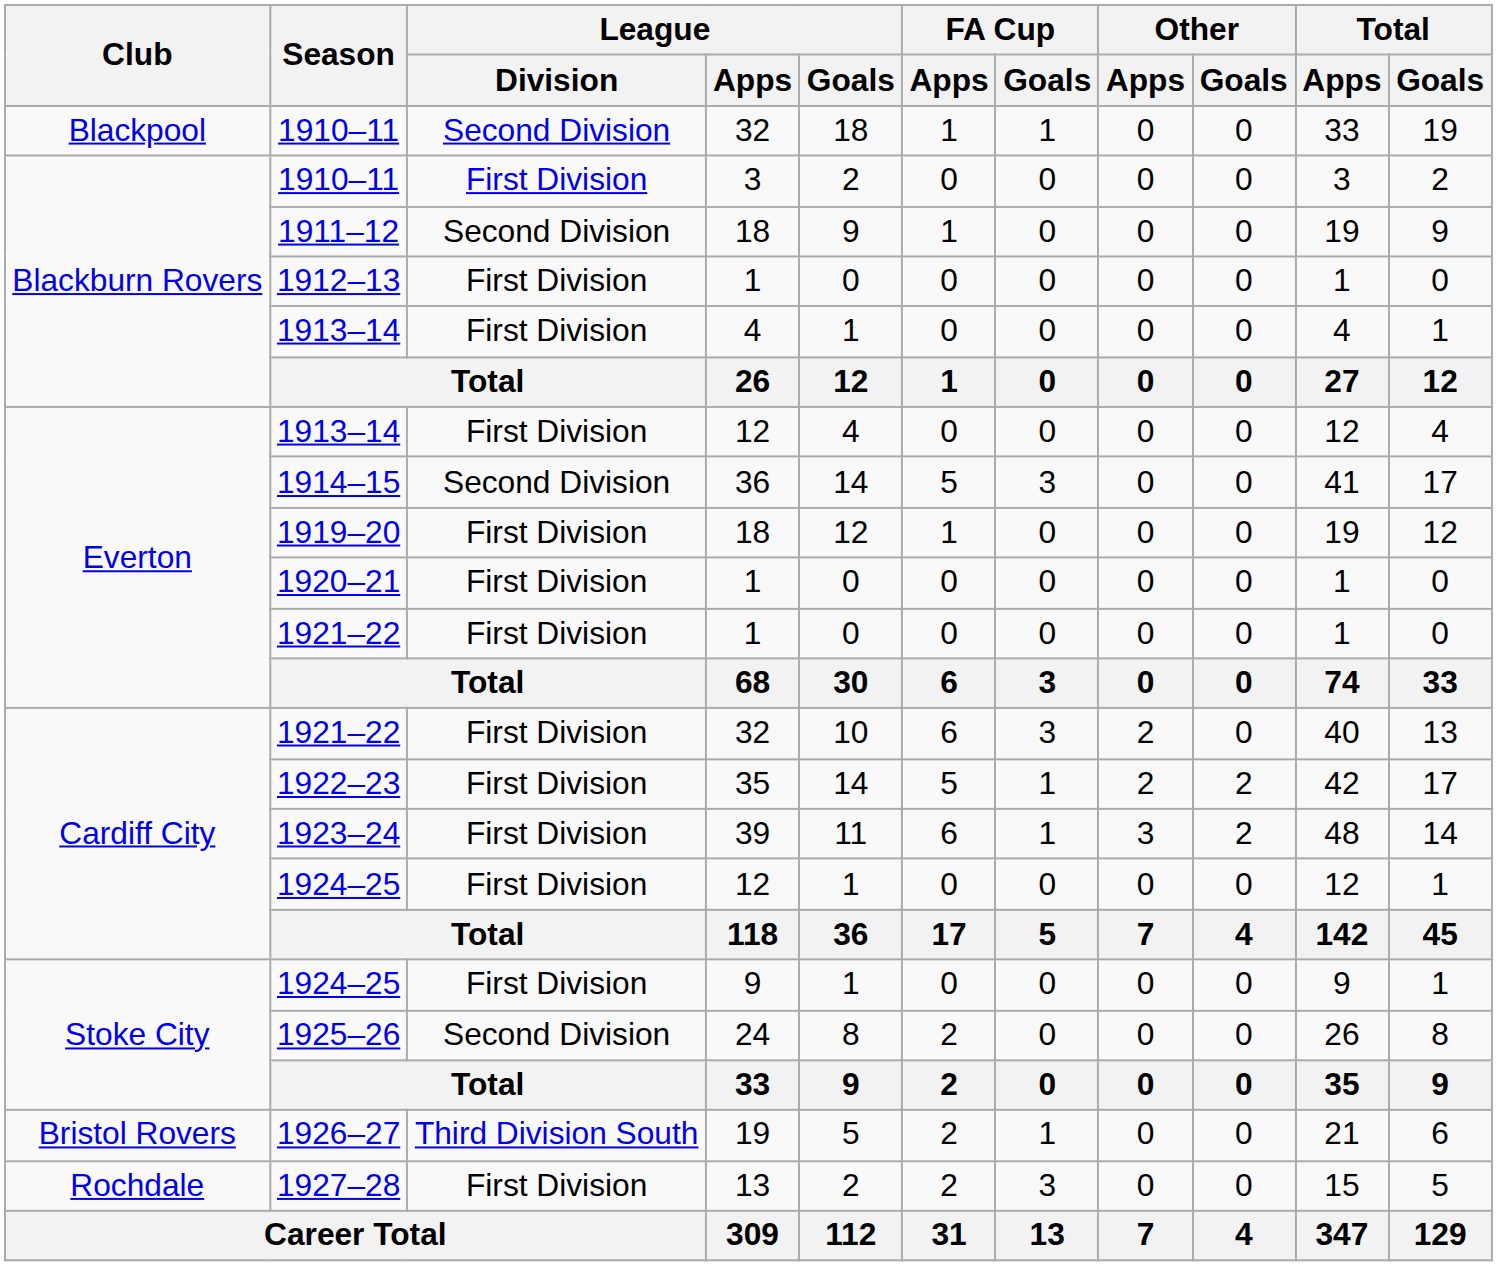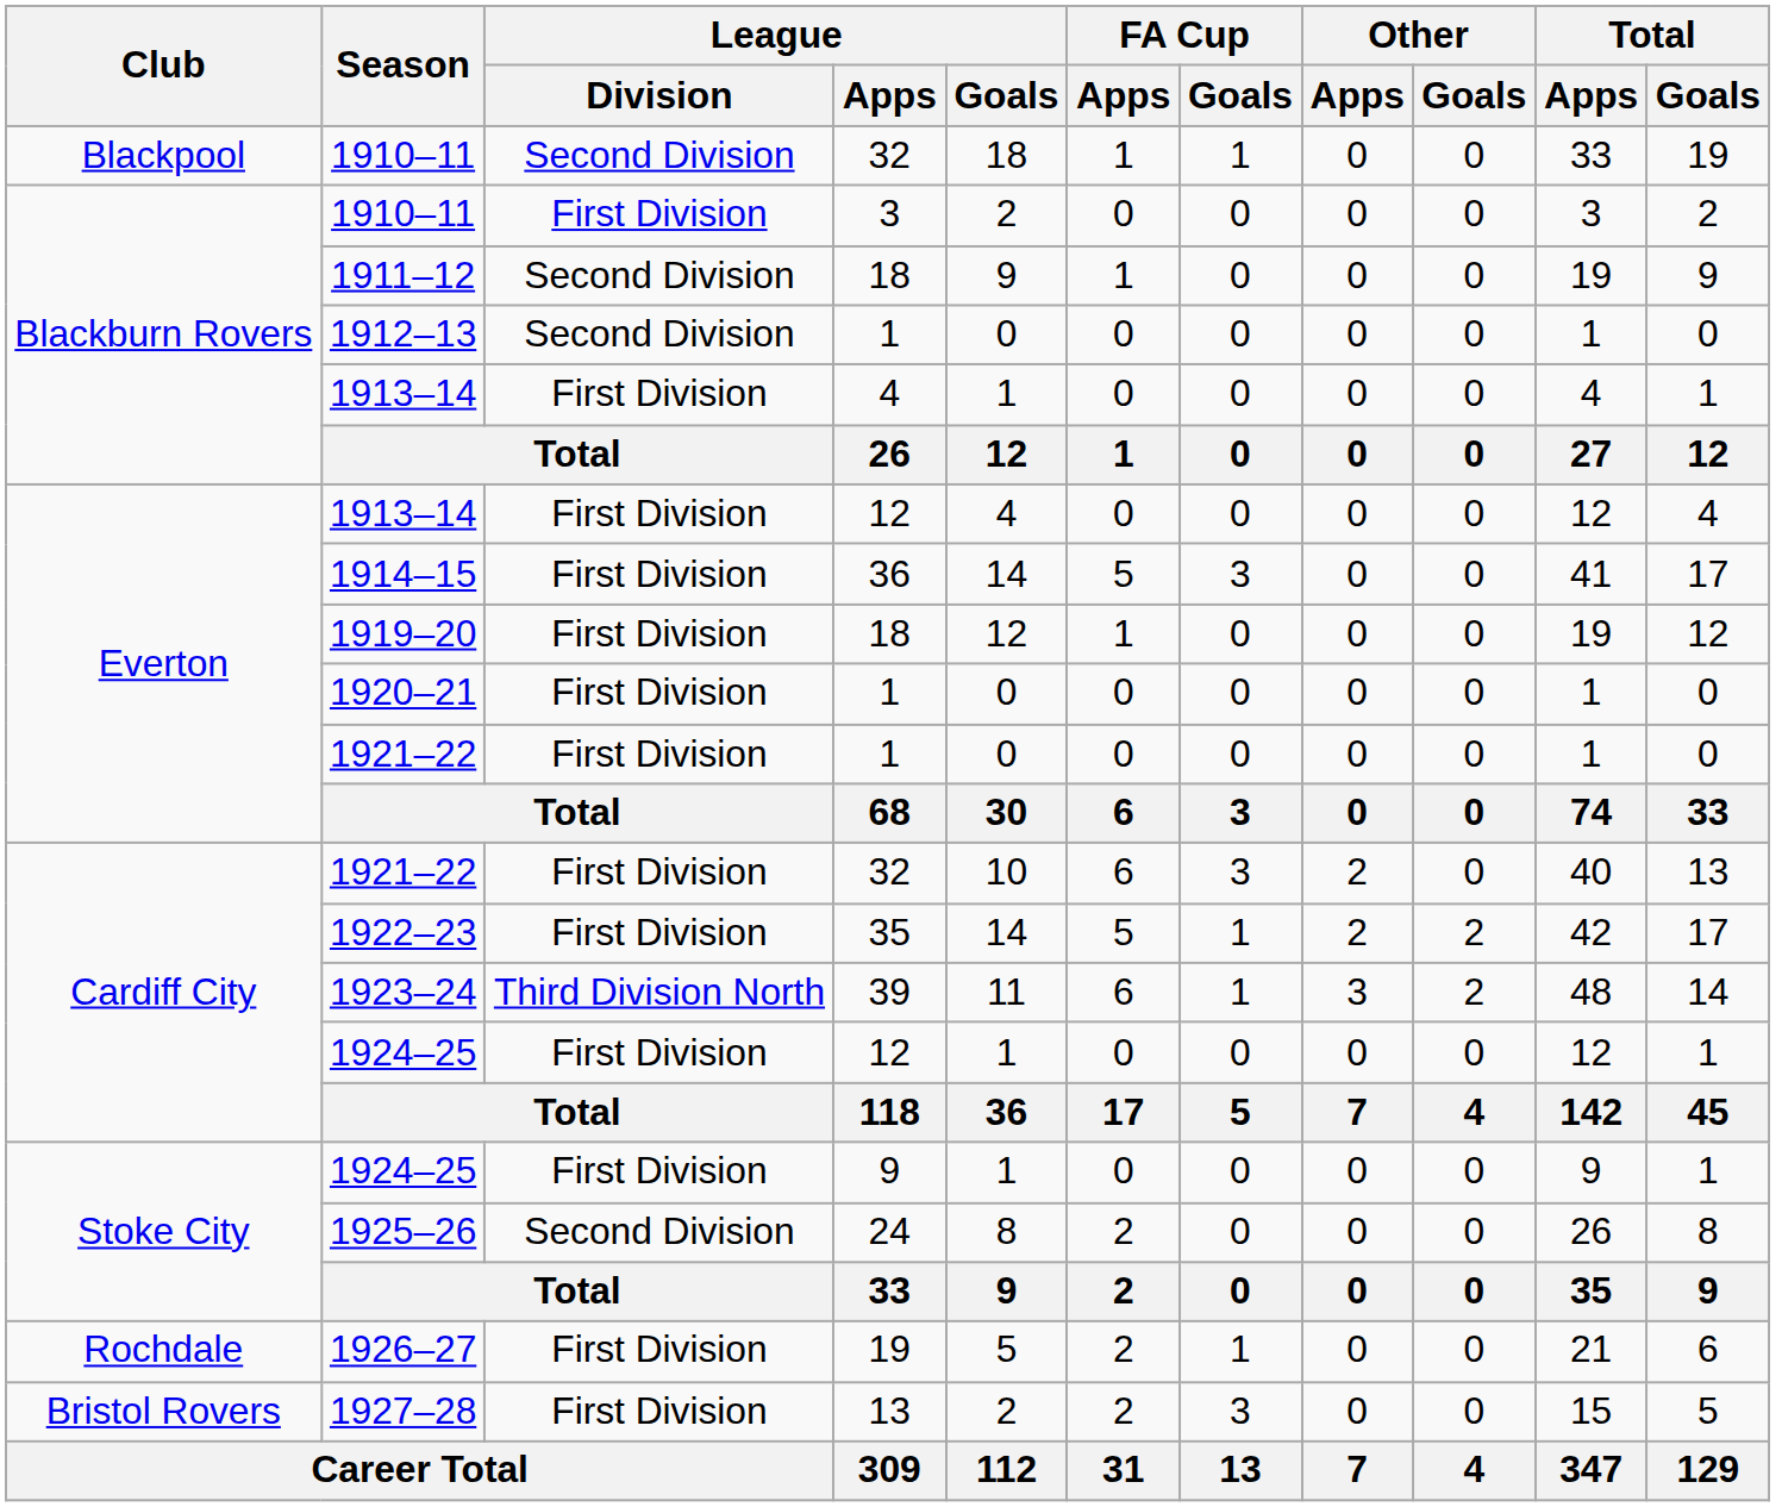1912–13 | League / Division: First Division -> Second Division
1914–15 | League / Division: Second Division -> First Division
1923–24 | League / Division: First Division -> Third Division North
1926–27 | Club: Bristol Rovers -> Rochdale
1926–27 | League / Division: Third Division South -> First Division
1927–28 | Club: Rochdale -> Bristol Rovers
